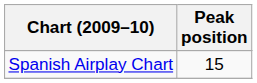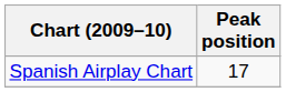Spanish Airplay Chart | Peak position: 15 -> 17
